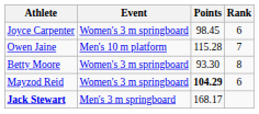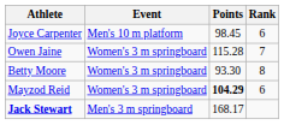Joyce Carpenter | Event: Women's 3 m springboard -> Men's 10 m platform
Owen Jaine | Event: Men's 10 m platform -> Women's 3 m springboard
